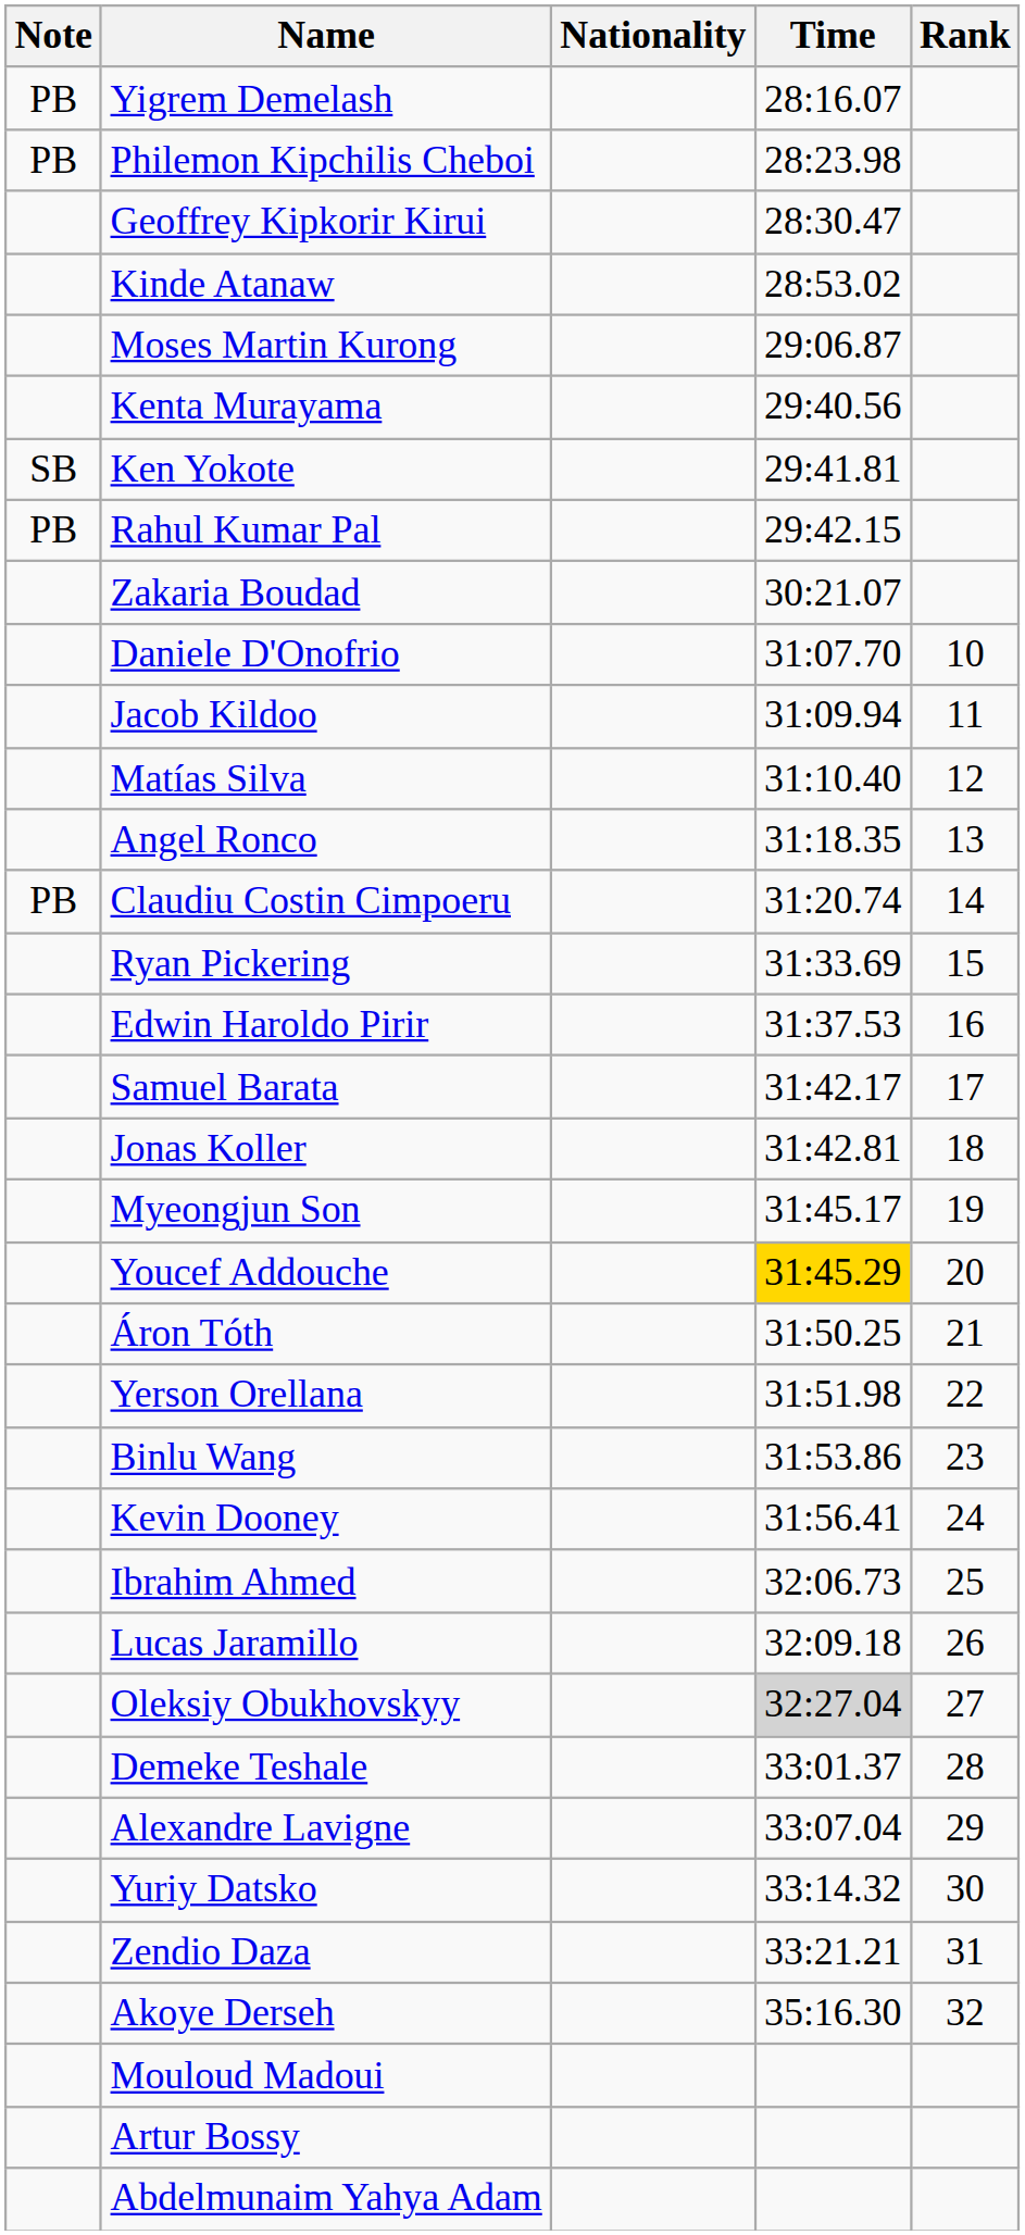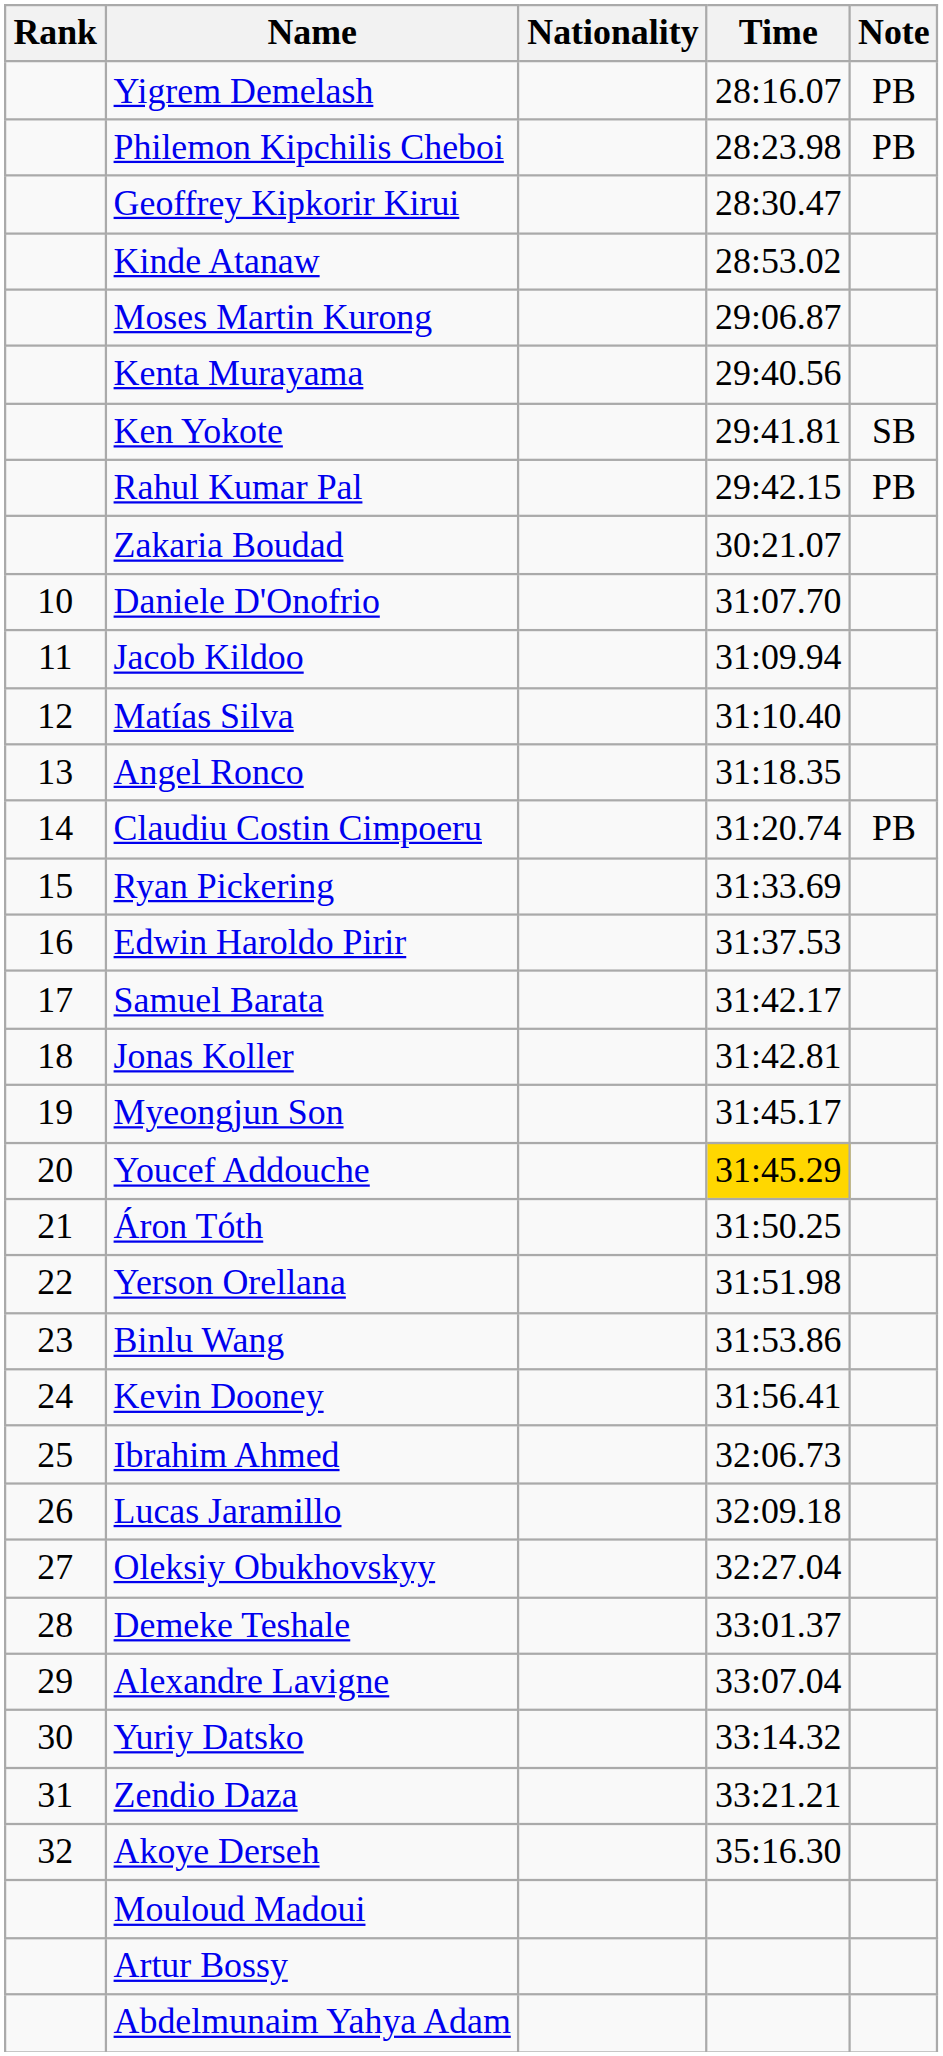columns swapped: Rank <-> Note
Oleksiy Obukhovskyy | Time: lightgrey background -> no background
